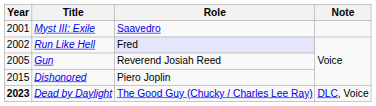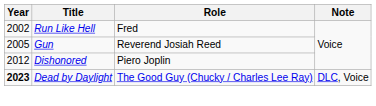- row: 2001 | Myst III: Exile | Saavedro
Run Like Hell | Role: lavender background -> no background
Dishonored | Year: 2015 -> 2012
